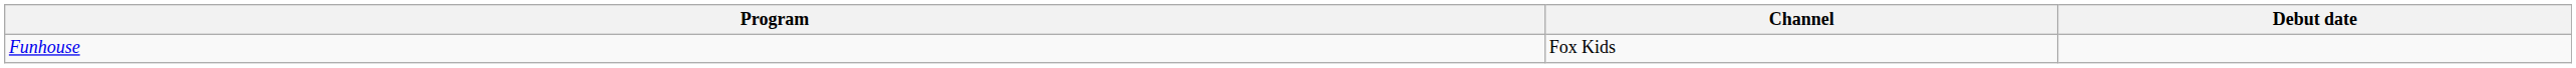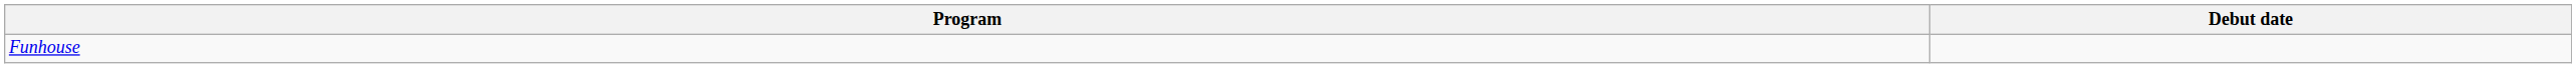- column: Channel | Fox Kids
